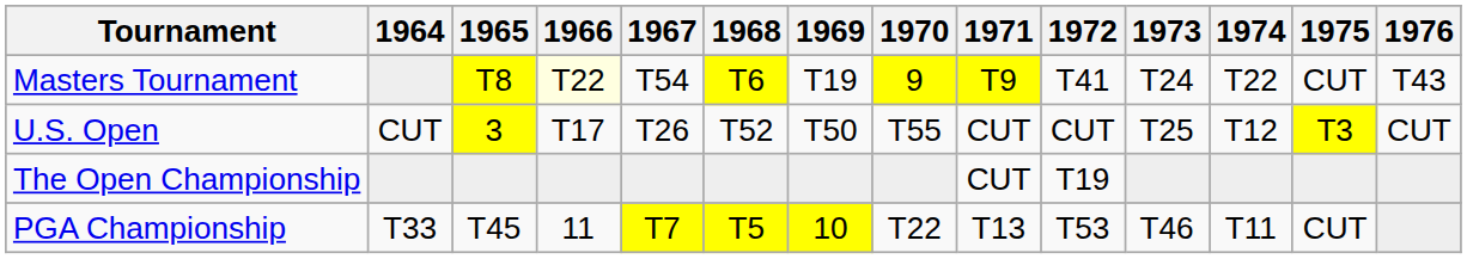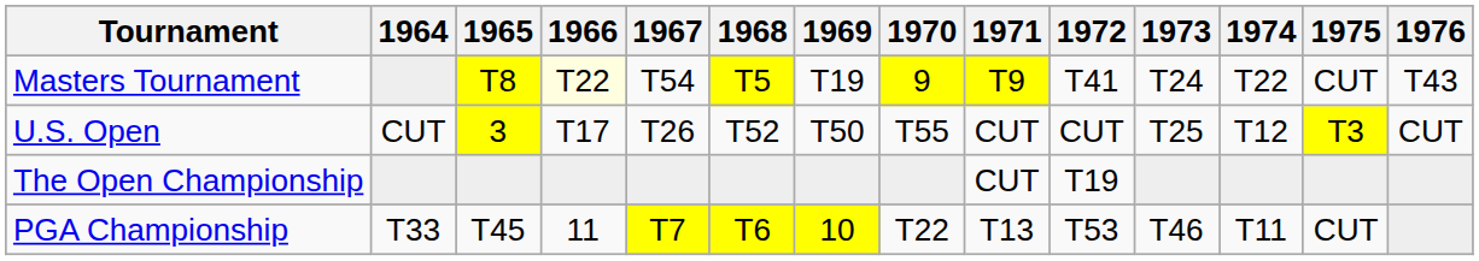Masters Tournament | 1968: T6 -> T5
PGA Championship | 1968: T5 -> T6
